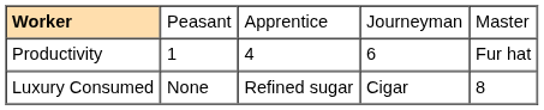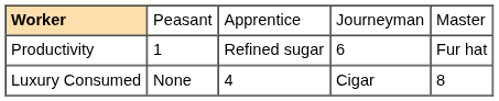Productivity | column 3: 4 -> Refined sugar
Luxury Consumed | column 3: Refined sugar -> 4
